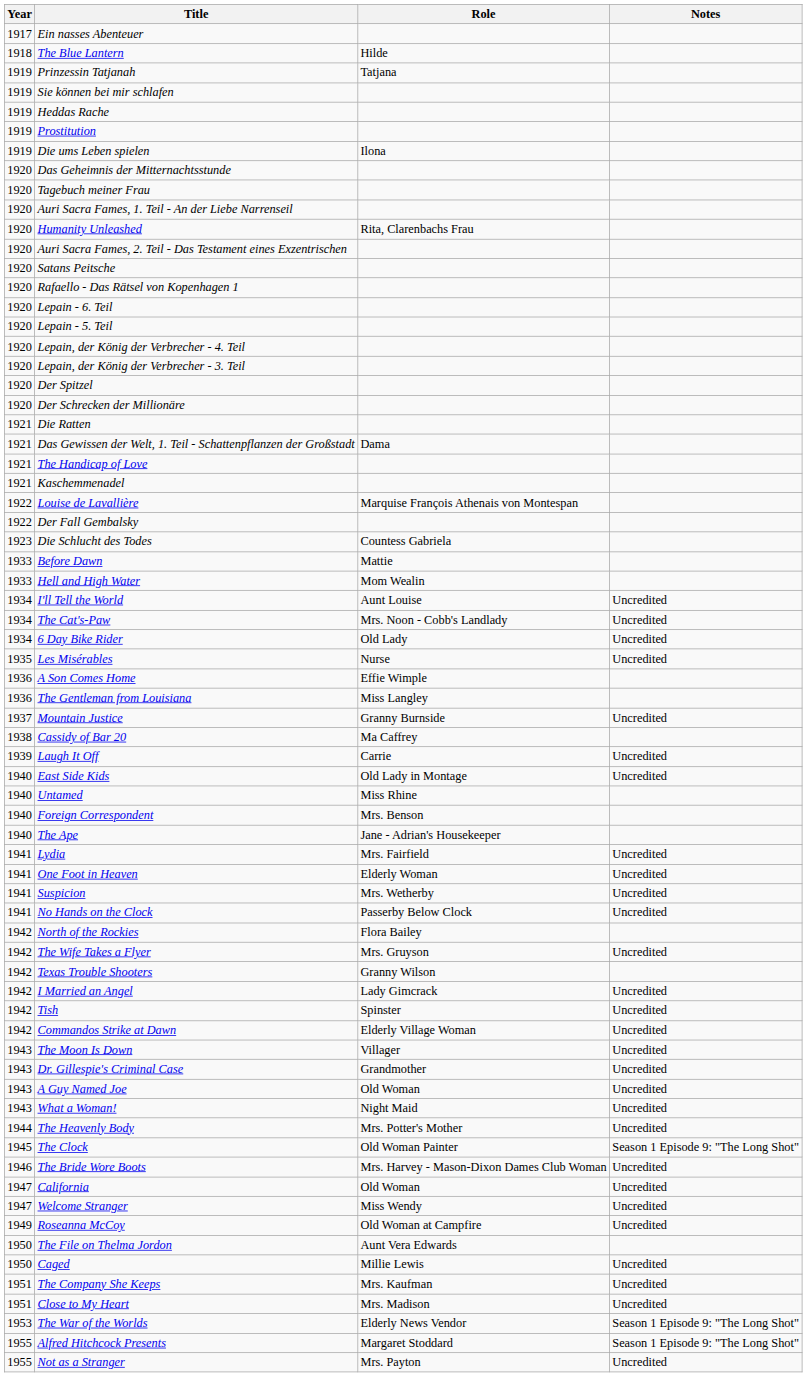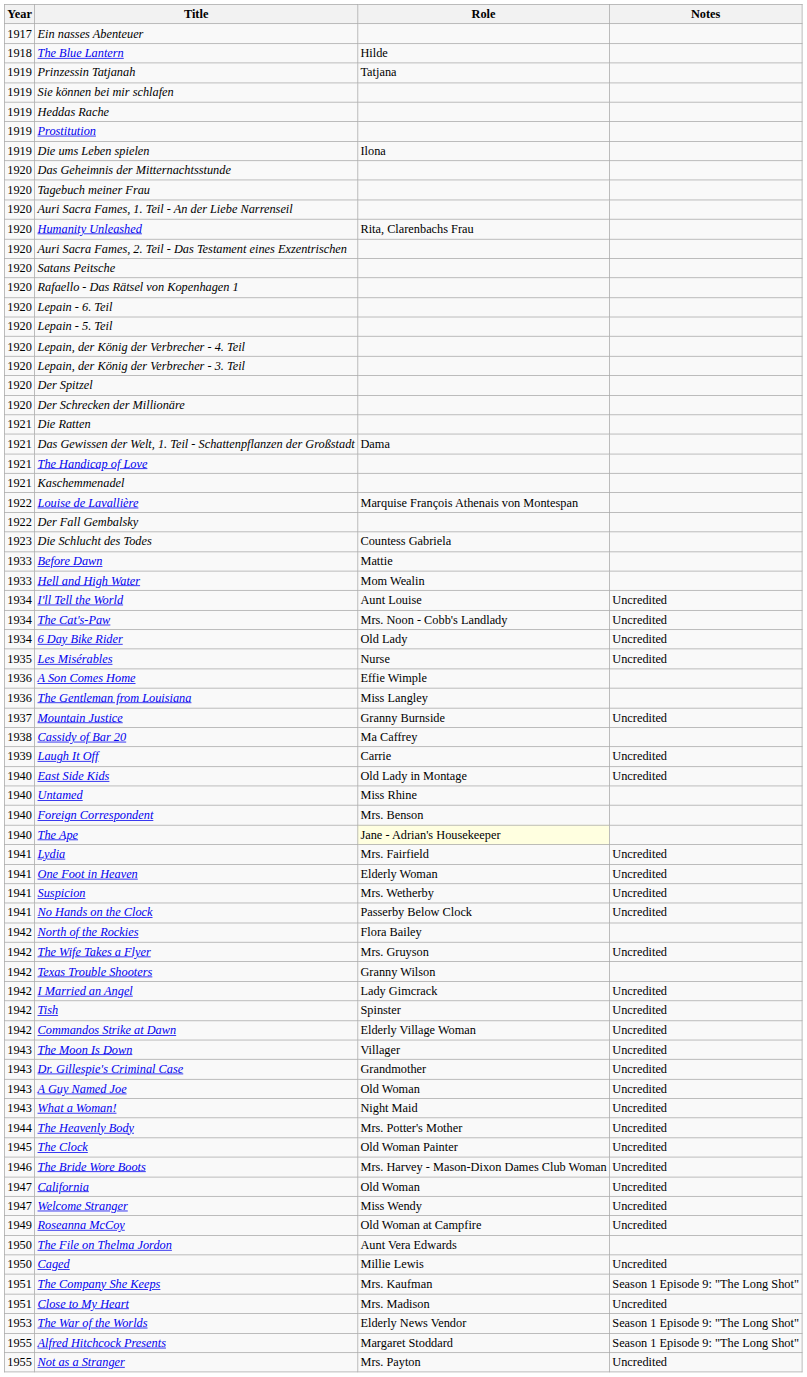The Ape | Role: no background -> lightyellow background
The Clock | Notes: Season 1 Episode 9: "The Long Shot" -> Uncredited
The Company She Keeps | Notes: Uncredited -> Season 1 Episode 9: "The Long Shot"
